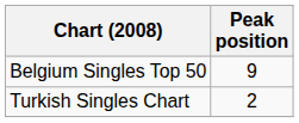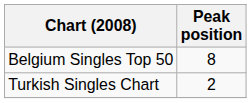Belgium Singles Top 50 | Peak position: 9 -> 8
